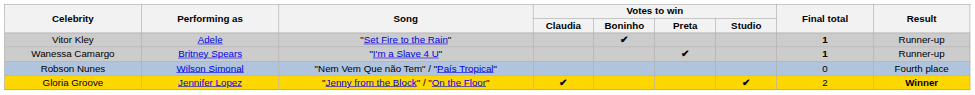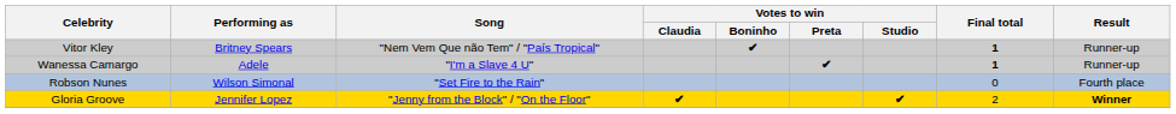Vitor Kley | Performing as: Adele -> Britney Spears
Vitor Kley | Song: "Set Fire to the Rain" -> "Nem Vem Que não Tem" / "País Tropical"
Wanessa Camargo | Performing as: Britney Spears -> Adele
Robson Nunes | Song: "Nem Vem Que não Tem" / "País Tropical" -> "Set Fire to the Rain"
